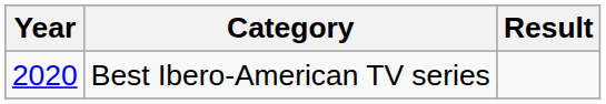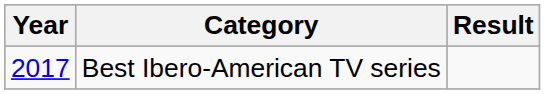Best Ibero-American TV series | Year: 2020 -> 2017
